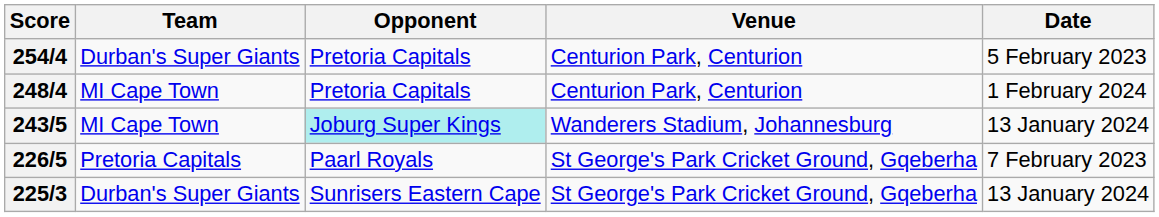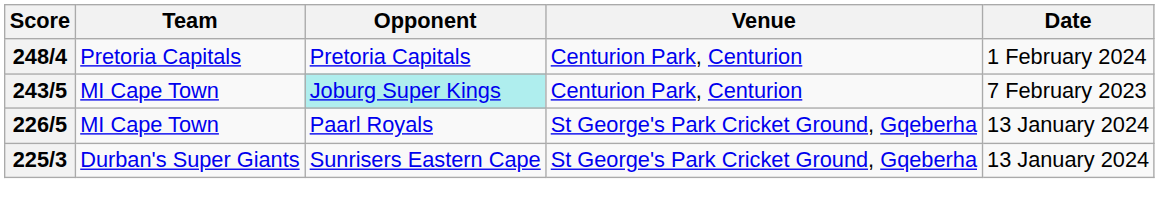- row: 254/4 | Durban's Super Giants | Pretoria Capitals | Centurion Park, Centurion | 5 February 2023
248/4 | Team: MI Cape Town -> Pretoria Capitals
243/5 | Venue: Wanderers Stadium, Johannesburg -> Centurion Park, Centurion
243/5 | Date: 13 January 2024 -> 7 February 2023
226/5 | Team: Pretoria Capitals -> MI Cape Town
226/5 | Date: 7 February 2023 -> 13 January 2024
